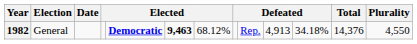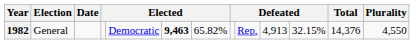1982 | column 5: bold -> normal
1982 | column 7: 68.12% -> 65.82%
1982 | column 11: 34.18% -> 32.15%
